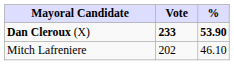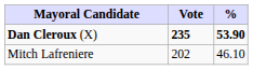Dan Cleroux (X) | Vote: 233 -> 235
